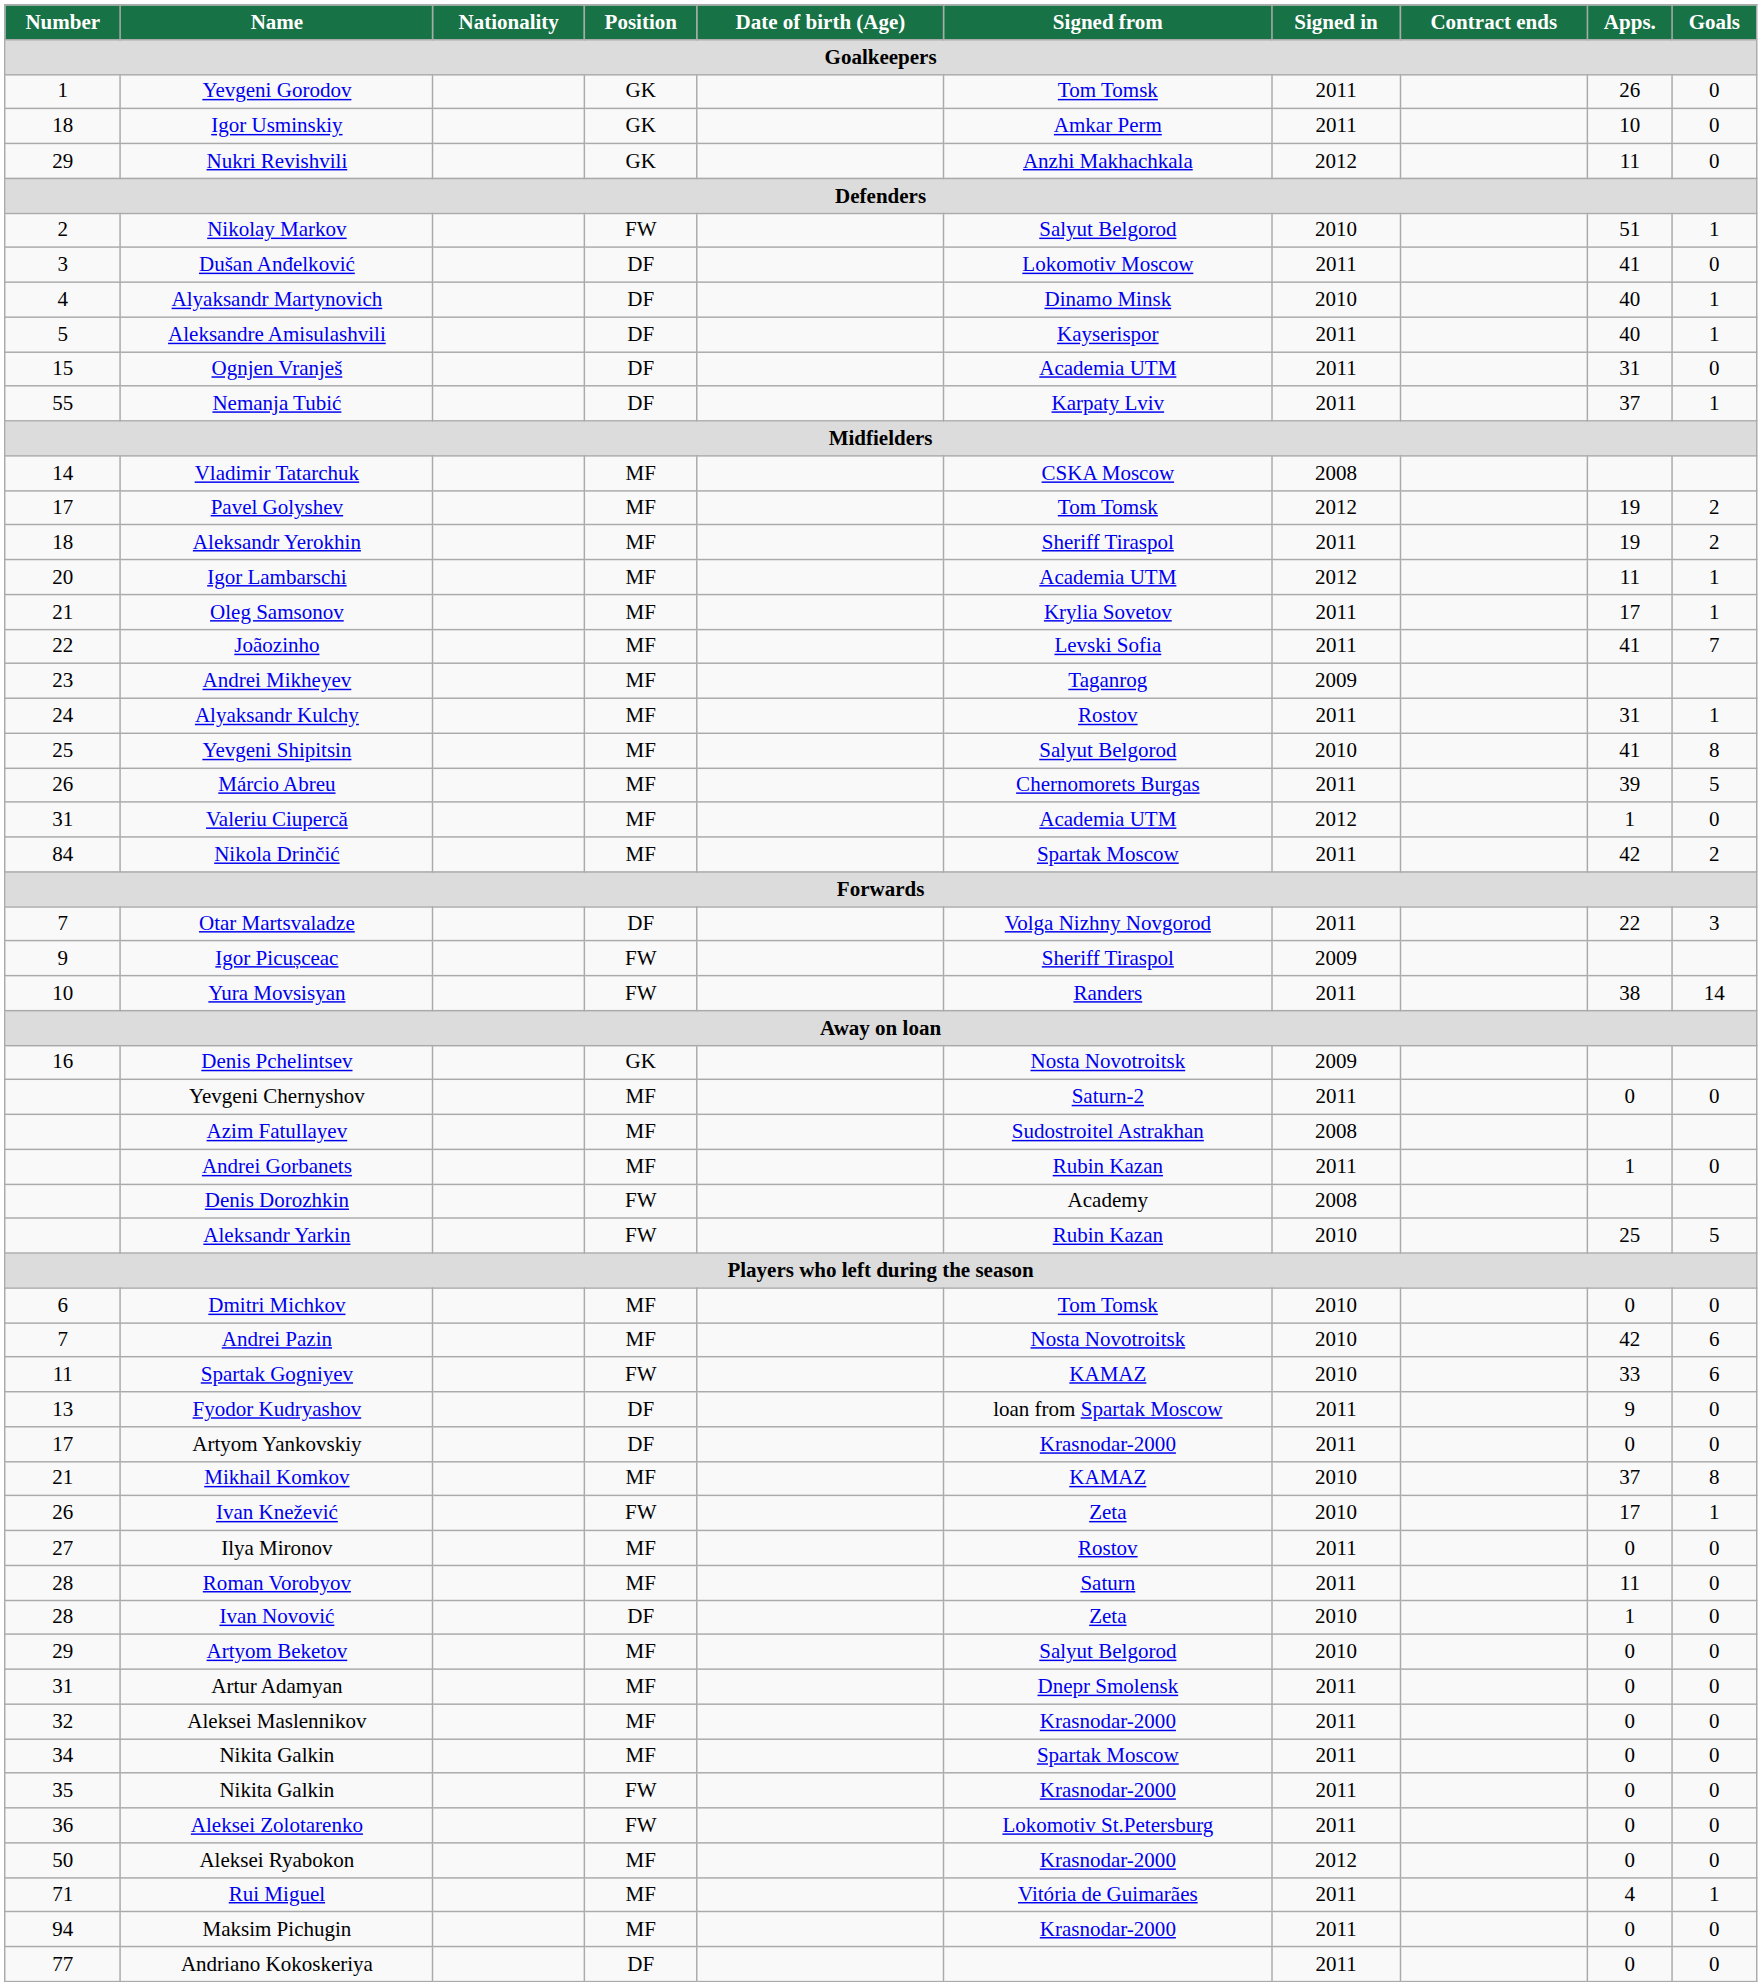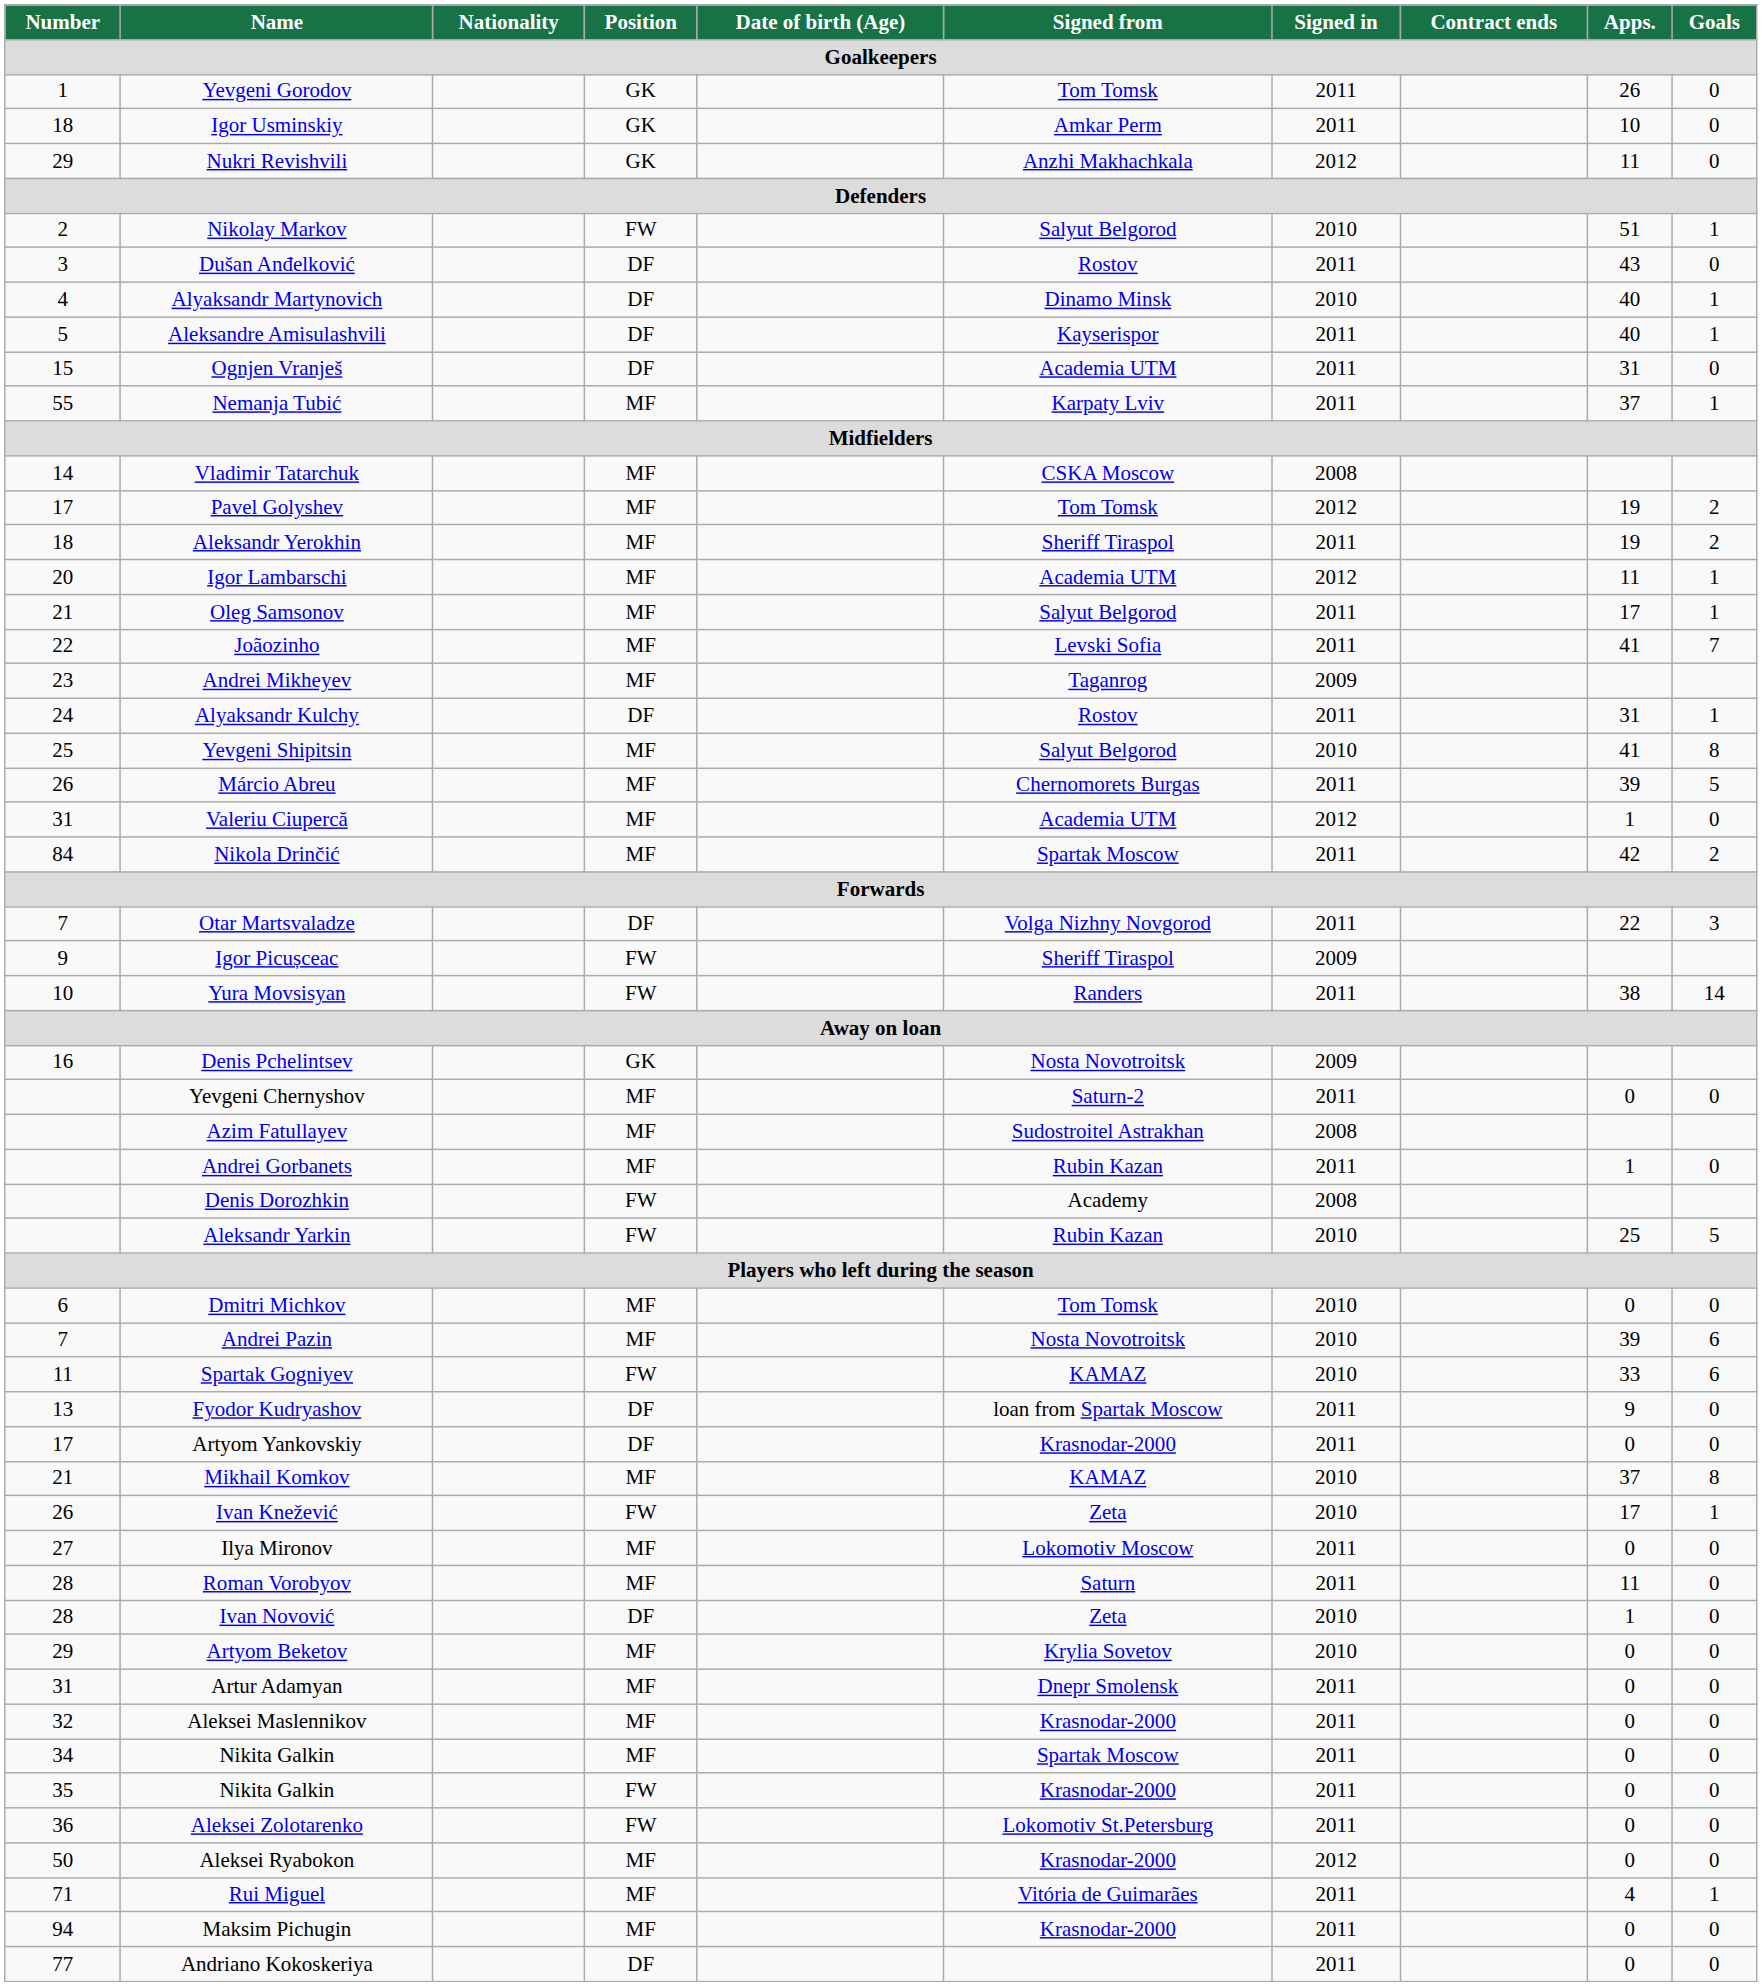Dušan Anđelković | Signed from: Lokomotiv Moscow -> Rostov
Dušan Anđelković | Apps.: 41 -> 43
Nemanja Tubić | Position: DF -> MF
Oleg Samsonov | Signed from: Krylia Sovetov -> Salyut Belgorod
Alyaksandr Kulchy | Position: MF -> DF
Andrei Pazin | Apps.: 42 -> 39
Ilya Mironov | Signed from: Rostov -> Lokomotiv Moscow
Artyom Beketov | Signed from: Salyut Belgorod -> Krylia Sovetov
